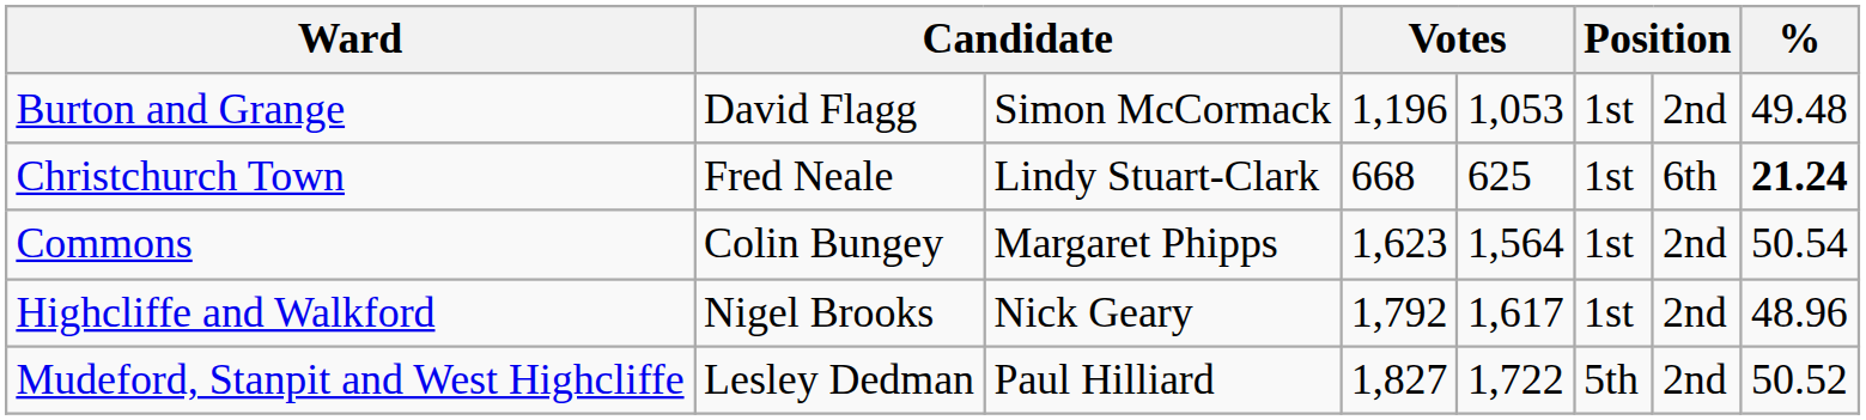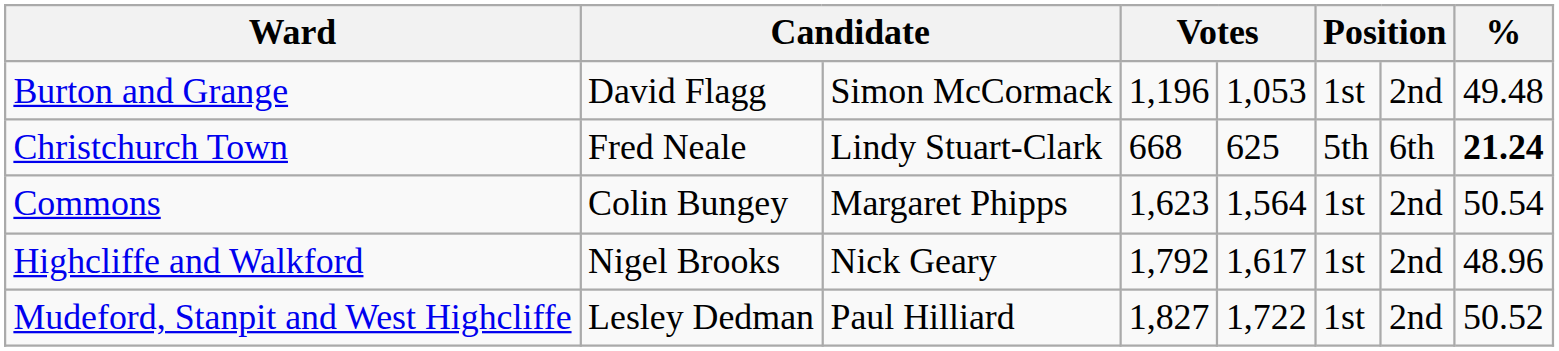Christchurch Town | column 6: 1st -> 5th
Mudeford, Stanpit and West Highcliffe | column 6: 5th -> 1st
